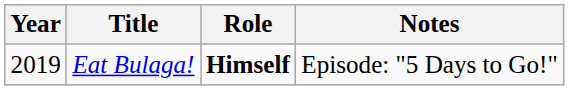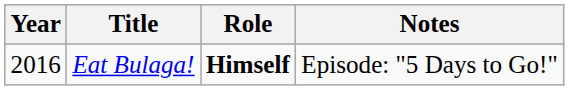Eat Bulaga! | Year: 2019 -> 2016
